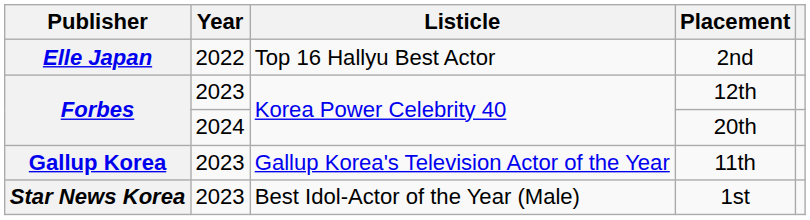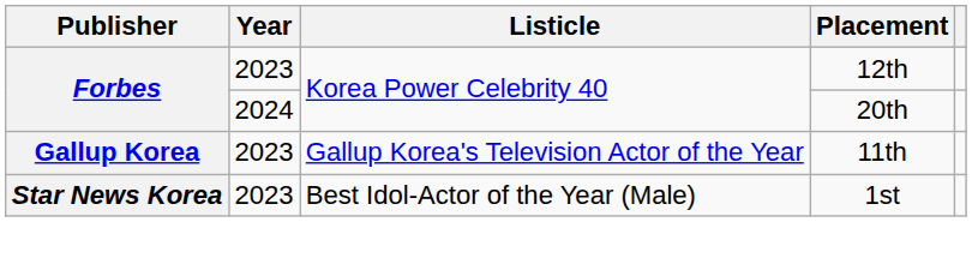- row: Elle Japan | 2022 | Top 16 Hallyu Best Actor | 2nd
